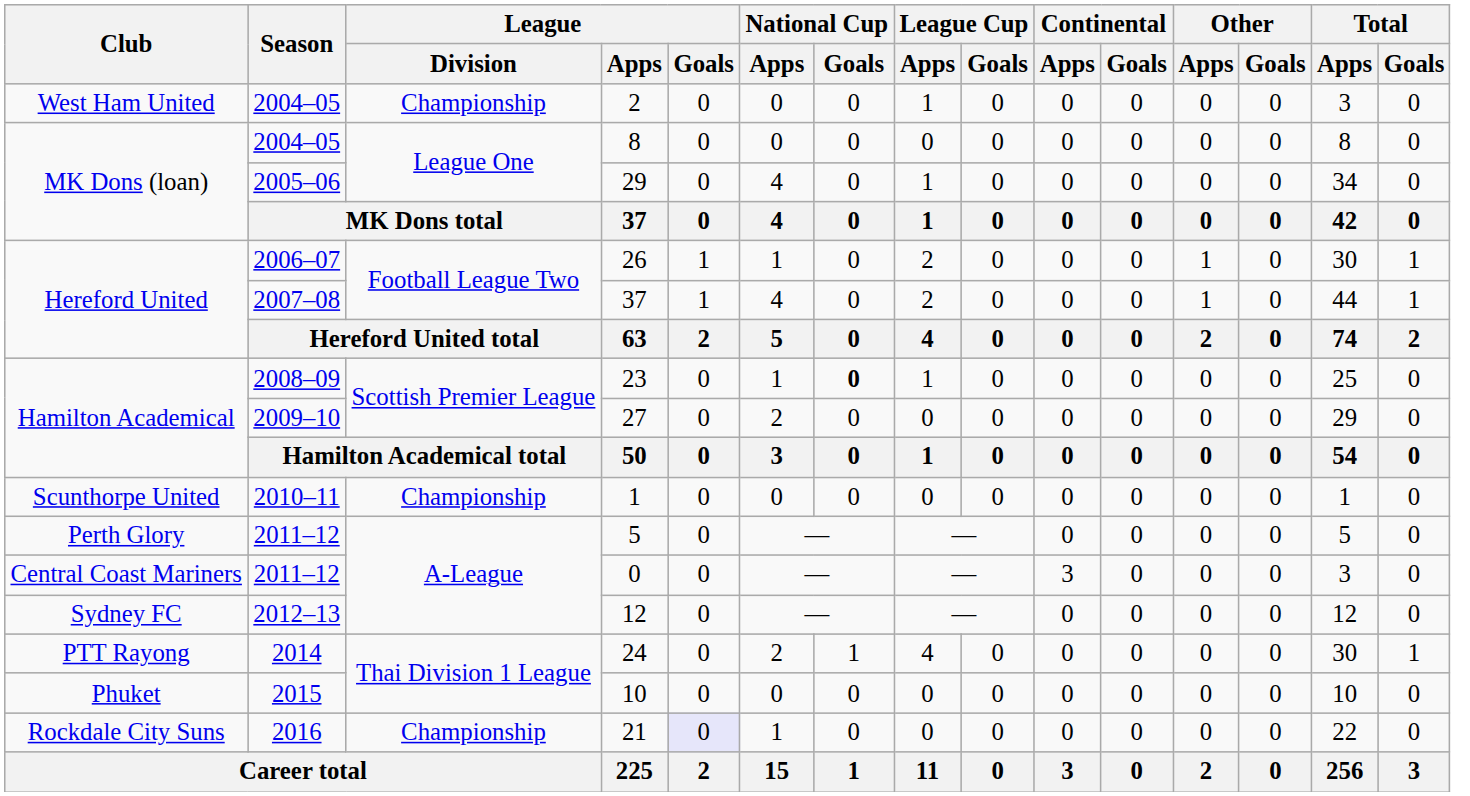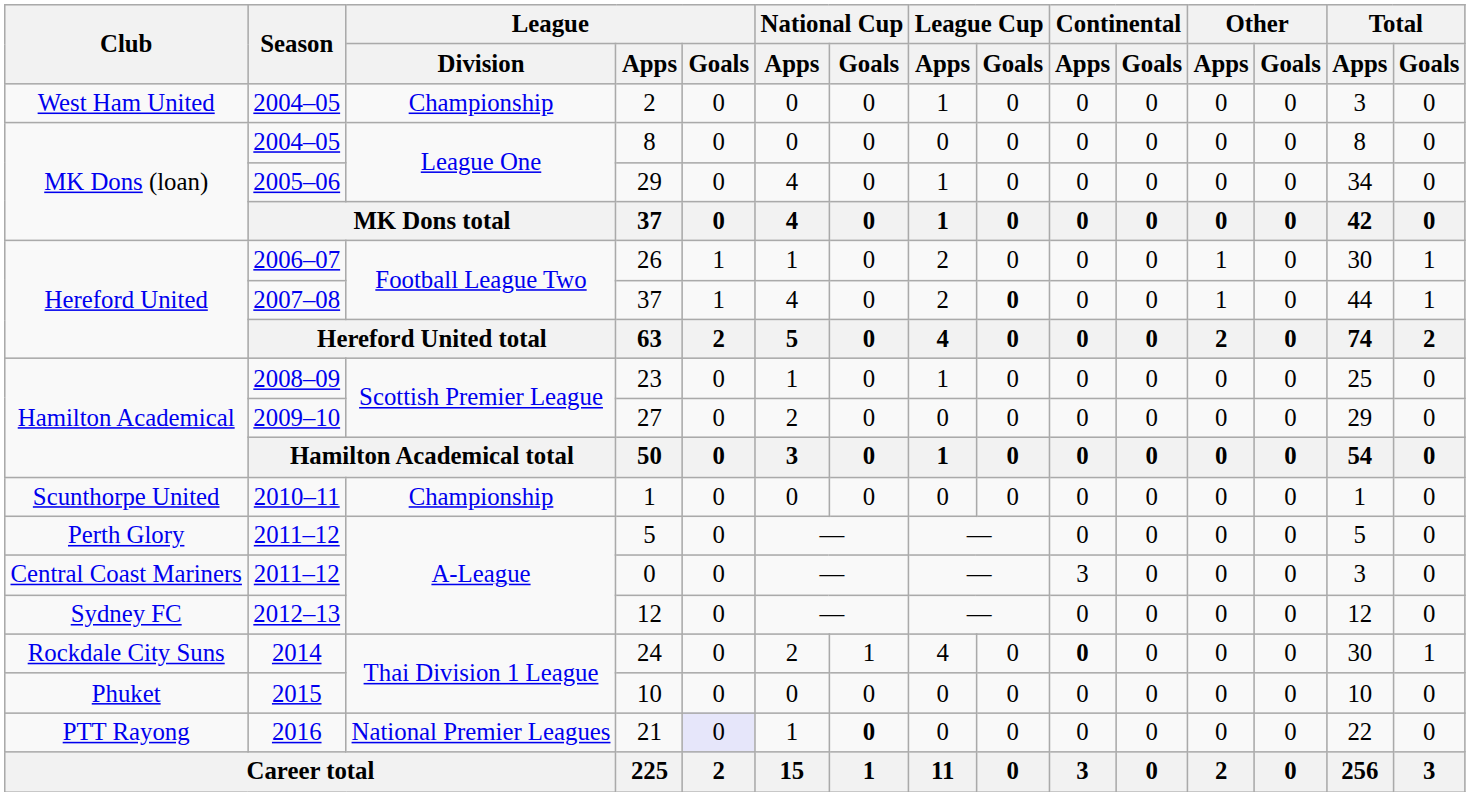2007–08 / 37 | League Cup / Goals: normal -> bold
23 | National Cup / Goals: bold -> normal
24 | Club: PTT Rayong -> Rockdale City Suns
24 | Continental / Apps: normal -> bold
21 | Club: Rockdale City Suns -> PTT Rayong
21 | League / Division: Championship -> National Premier Leagues
21 | National Cup / Goals: normal -> bold
